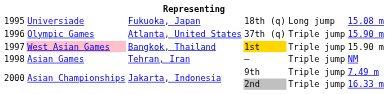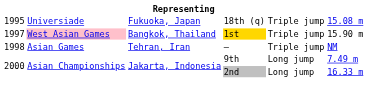18th (q) | column 5: Long jump -> Triple jump
- row: 1996 | Olympic Games | Atlanta, United States | 37th (q) | Triple jump | 15.90 m
9th | column 5: Triple jump -> Long jump
2nd | column 5: Triple jump -> Long jump
